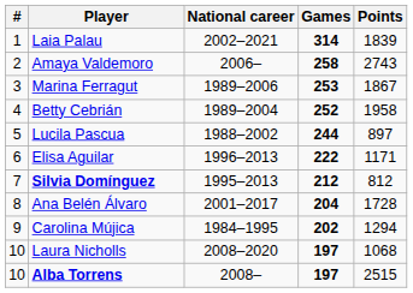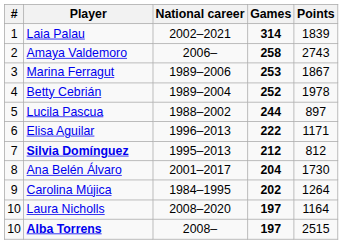Betty Cebrián | Points: 1958 -> 1978
Ana Belén Álvaro | Points: 1728 -> 1730
Carolina Mújica | Points: 1294 -> 1264
Laura Nicholls | Points: 1068 -> 1164
